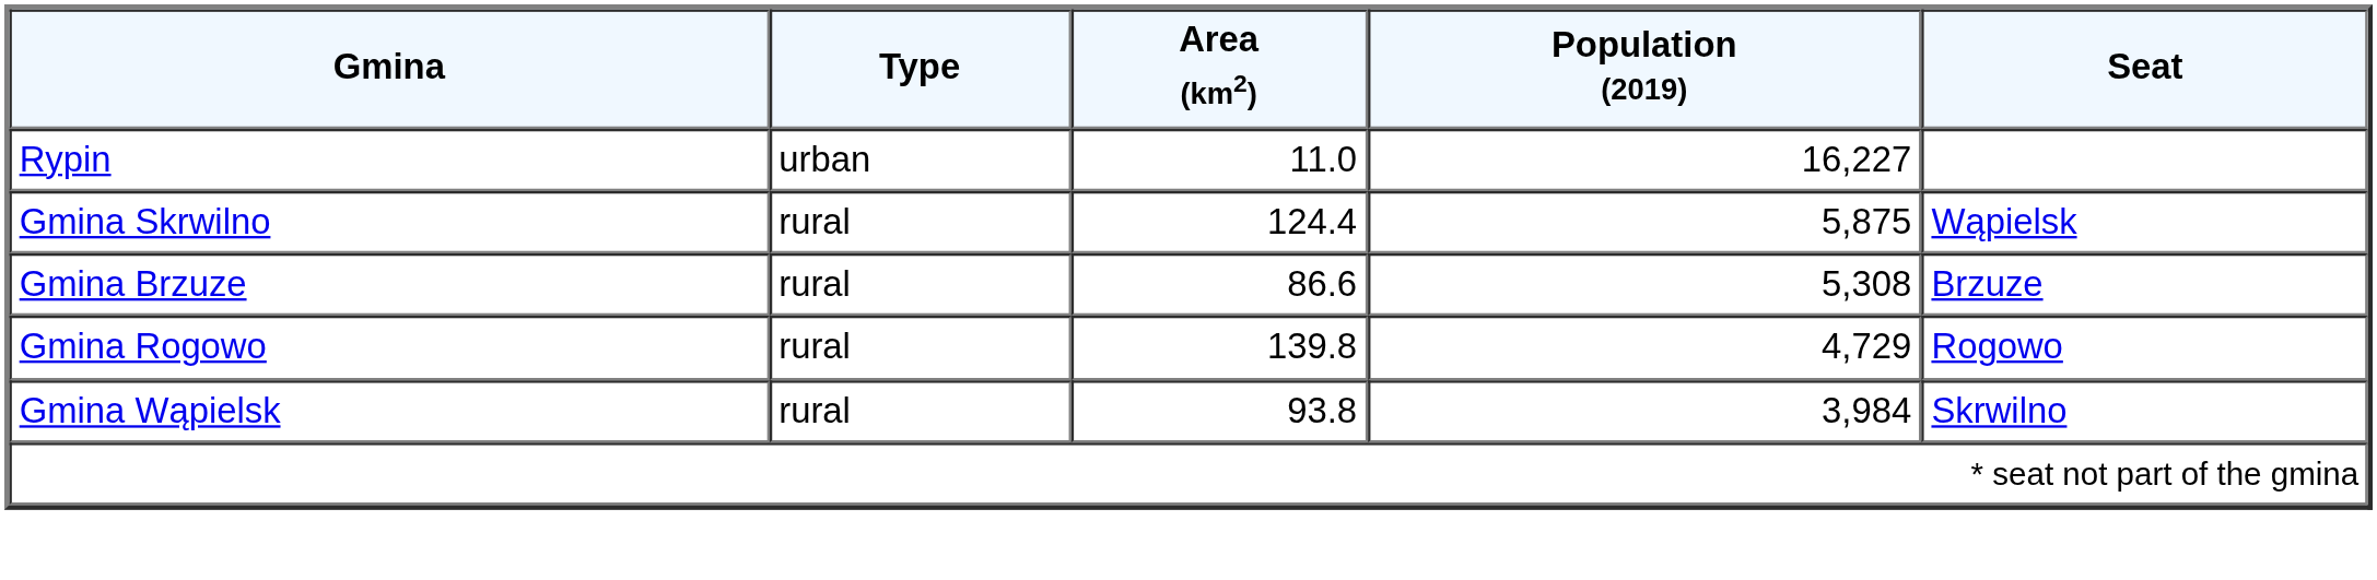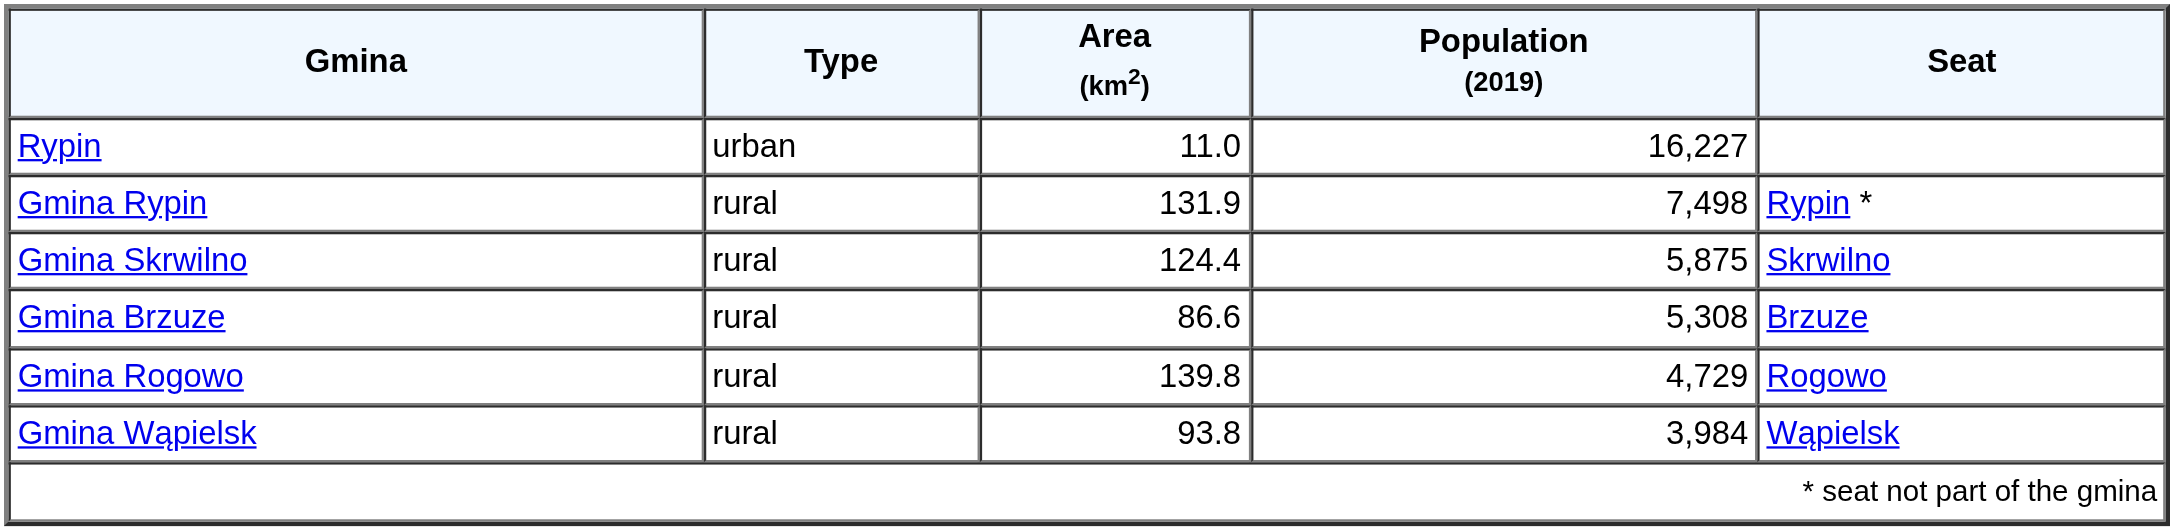+ row: Gmina Rypin | rural | 131.9 | 7,498 | Rypin *
Gmina Skrwilno | Seat: Wąpielsk -> Skrwilno
Gmina Wąpielsk | Seat: Skrwilno -> Wąpielsk
